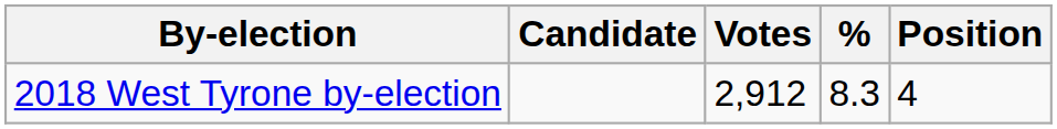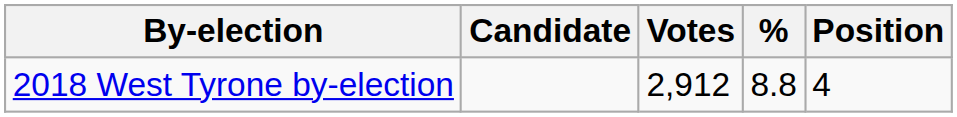2018 West Tyrone by-election | %: 8.3 -> 8.8
